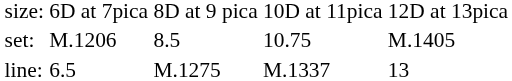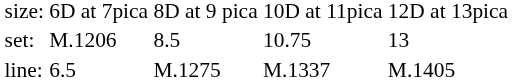set: | column 5: M.1405 -> 13
line: | column 5: 13 -> M.1405
